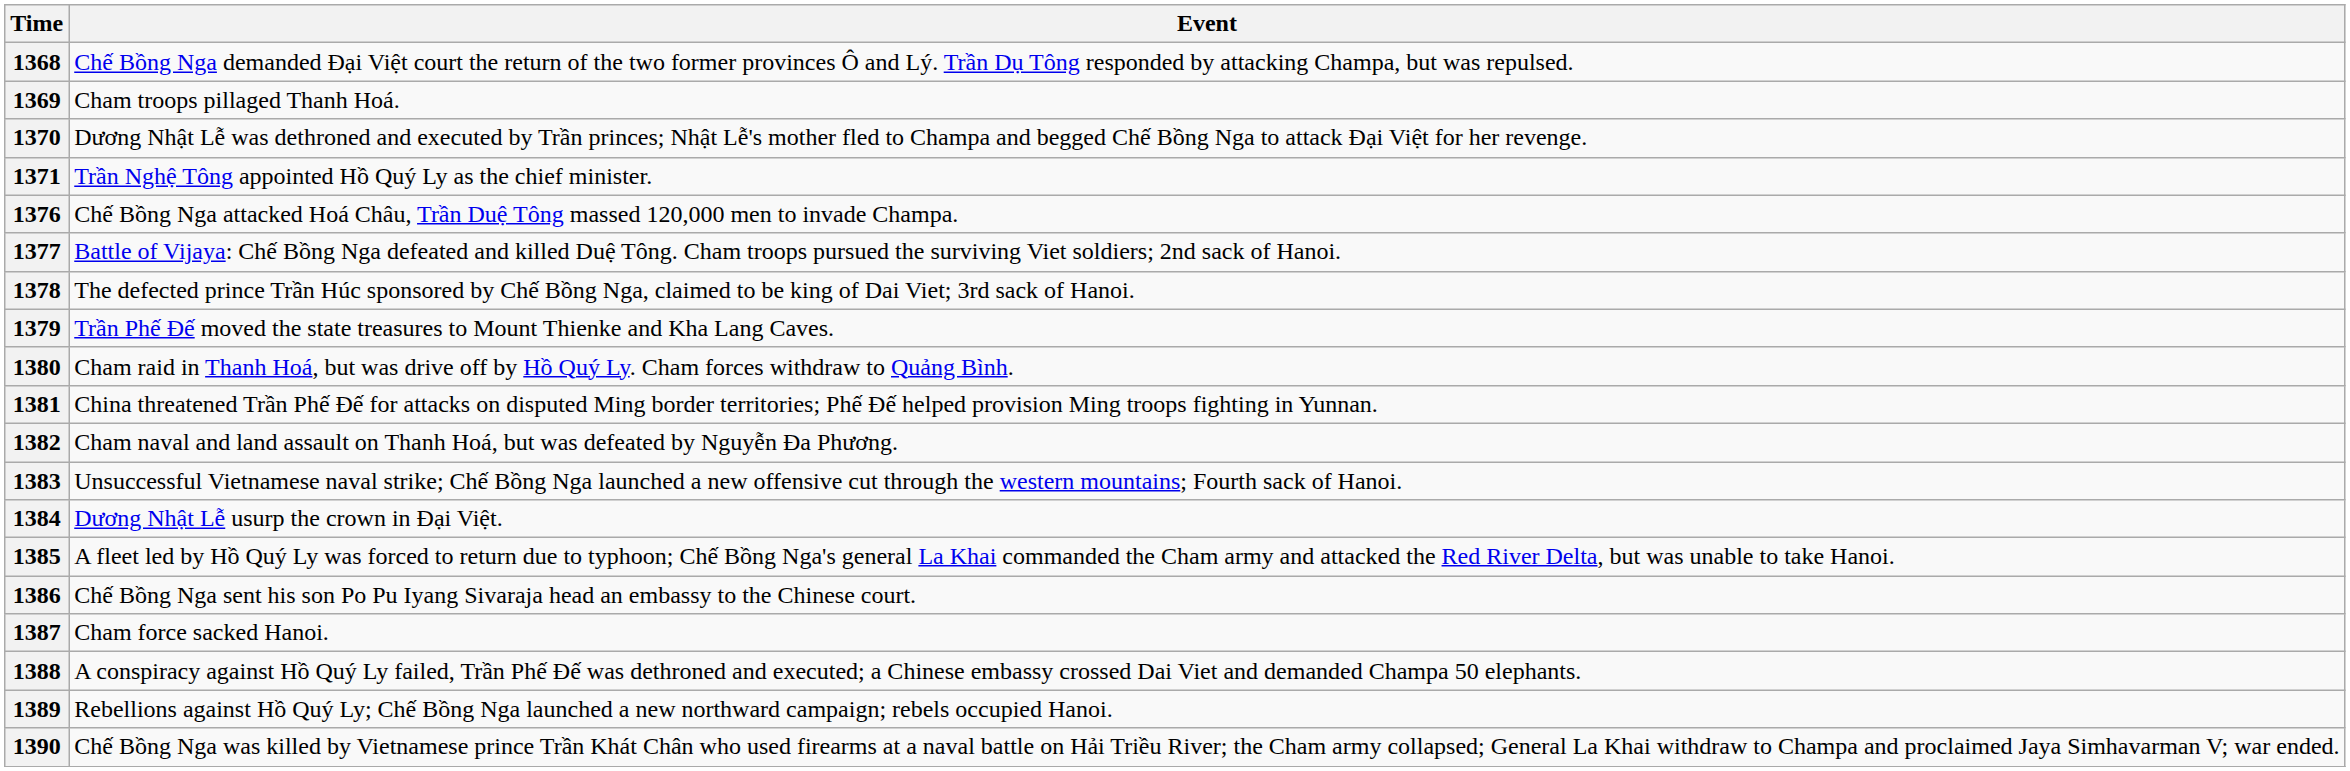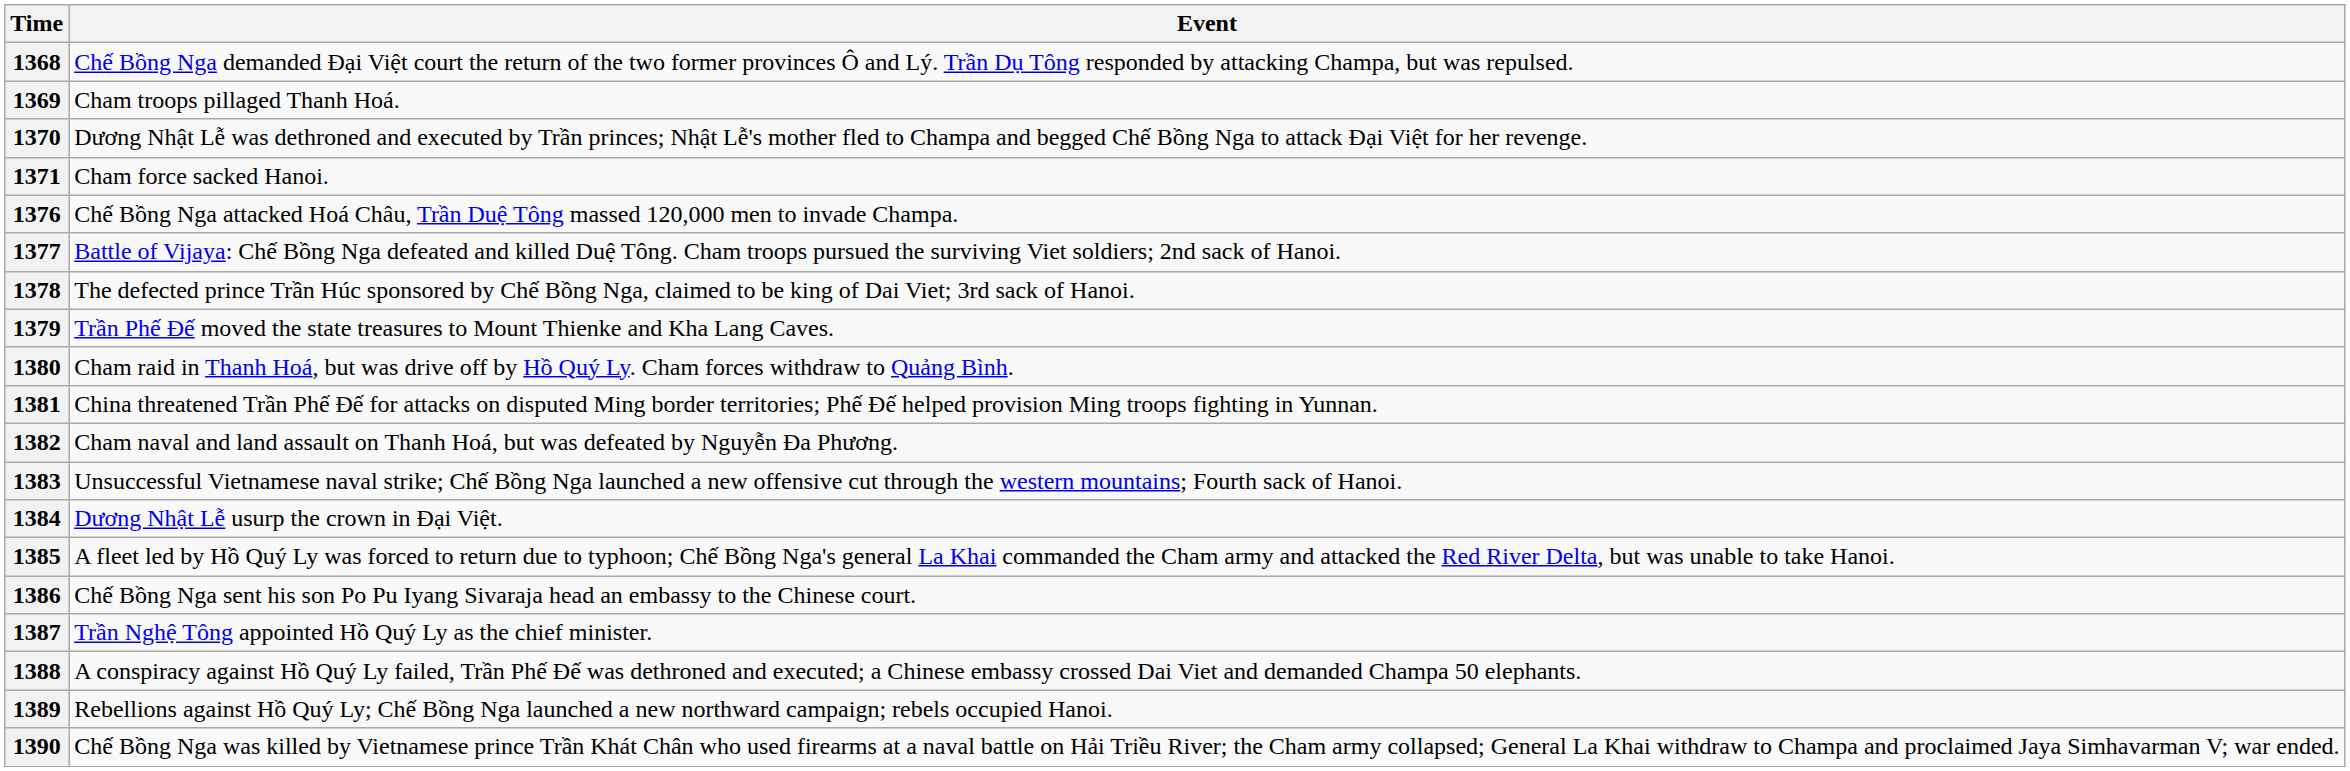1371 | Event: Trần Nghệ Tông appointed Hồ Quý Ly as the chief minister. -> Cham force sacked Hanoi.
1387 | Event: Cham force sacked Hanoi. -> Trần Nghệ Tông appointed Hồ Quý Ly as the chief minister.
